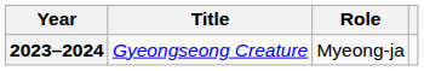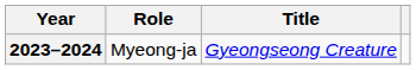columns swapped: Title <-> Role
